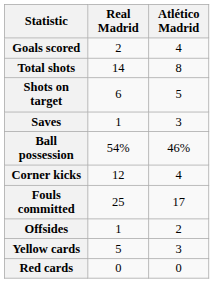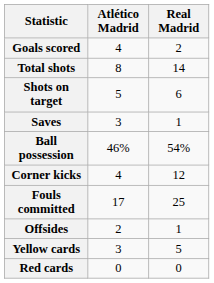columns swapped: Real Madrid <-> Atlético Madrid
